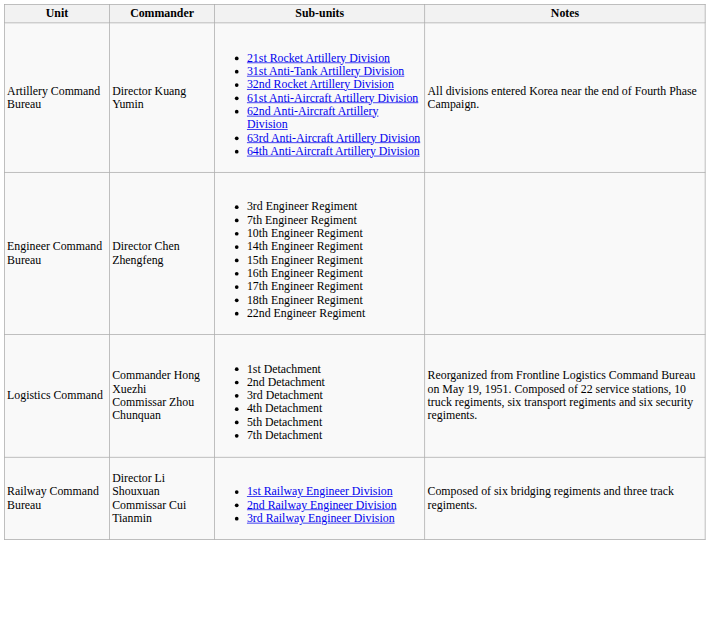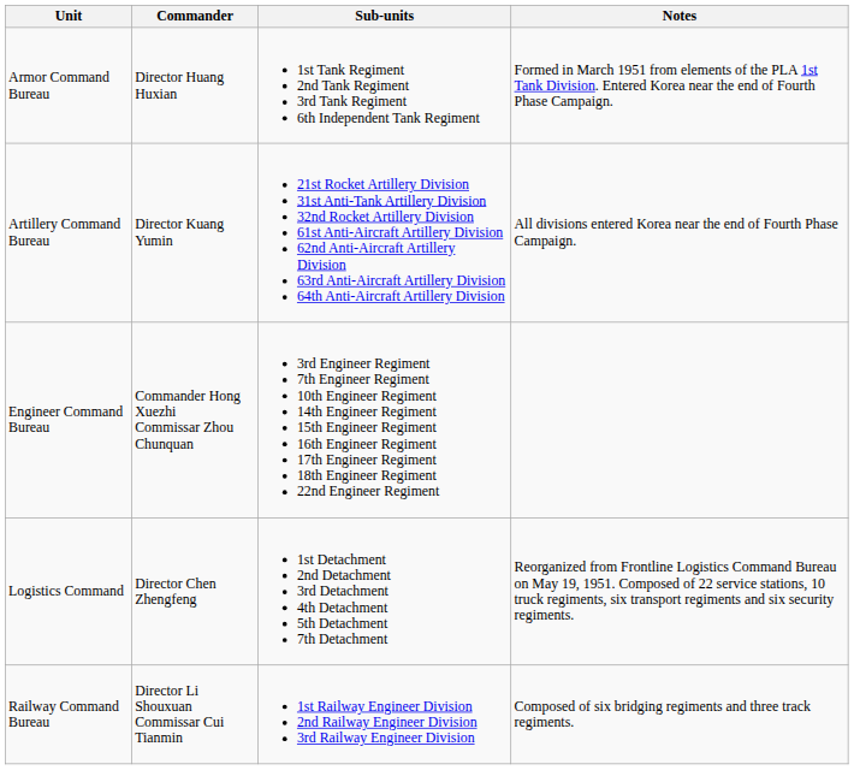+ row: Armor Command Bureau | Director Huang Huxian | 1st Tank Regiment 2nd Tank Regiment 3rd Tank Regiment 6th Independent Tank Regiment | Formed in March 1951 from elements of the PLA 1st Tank Division. Entered Korea near the end of Fourth Phase Campaign.
Engineer Command Bureau | Commander: Director Chen Zhengfeng -> Commander Hong Xuezhi Commissar Zhou Chunquan
Logistics Command | Commander: Commander Hong Xuezhi Commissar Zhou Chunquan -> Director Chen Zhengfeng
